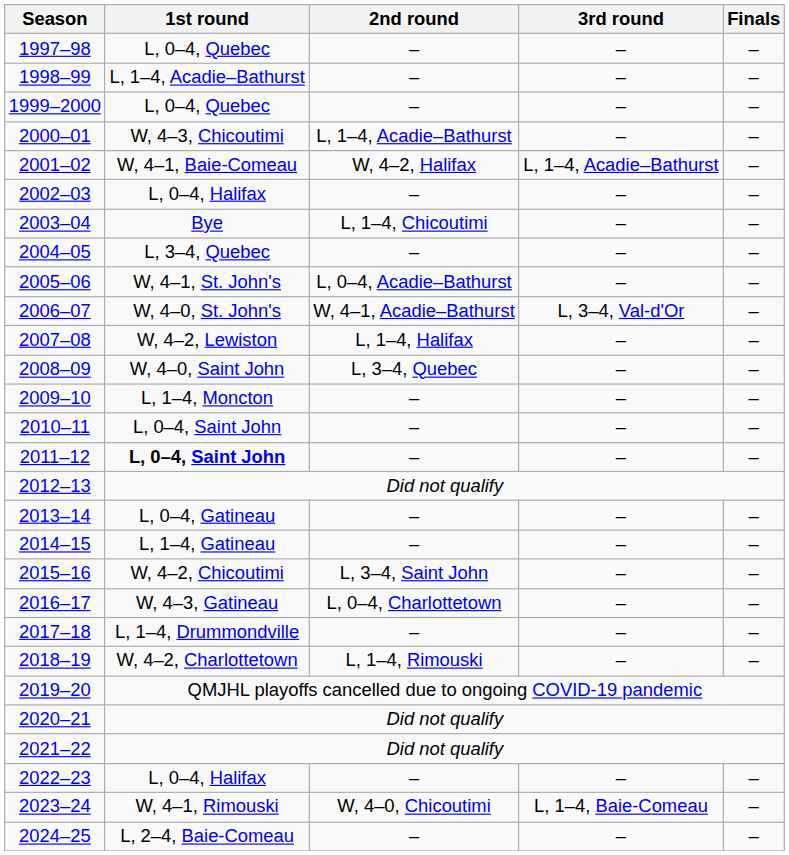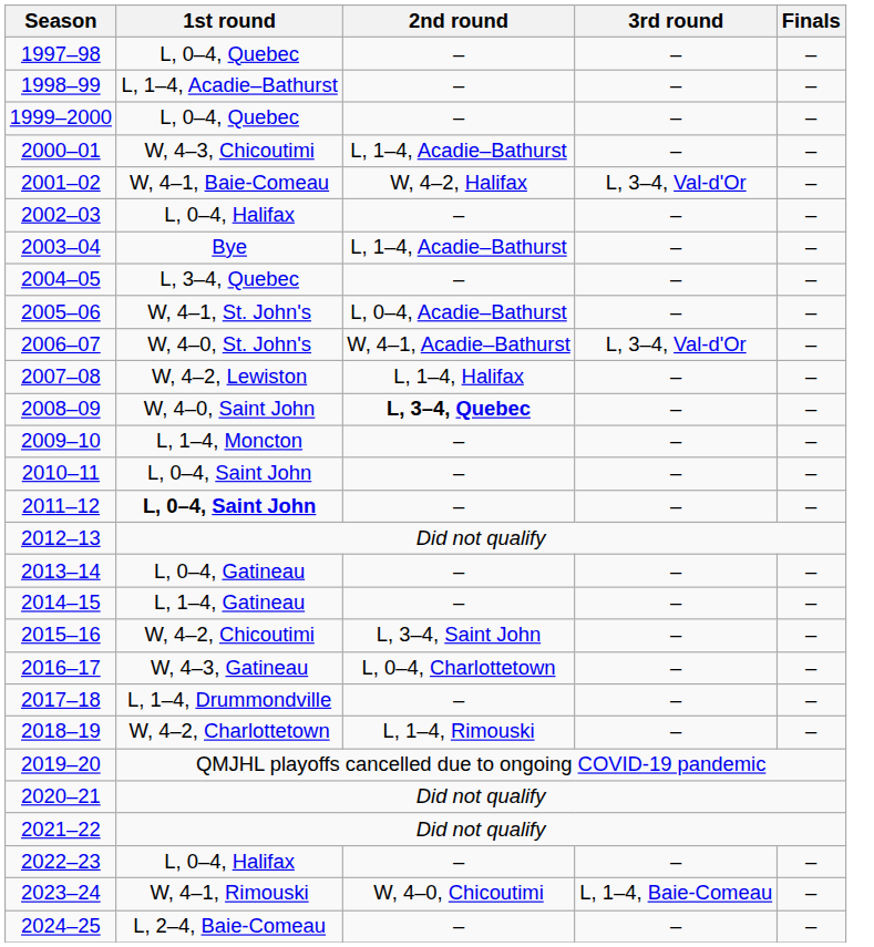2001–02 | 3rd round: L, 1–4, Acadie–Bathurst -> L, 3–4, Val-d'Or
2003–04 | 2nd round: L, 1–4, Chicoutimi -> L, 1–4, Acadie–Bathurst
2008–09 | 2nd round: normal -> bold
